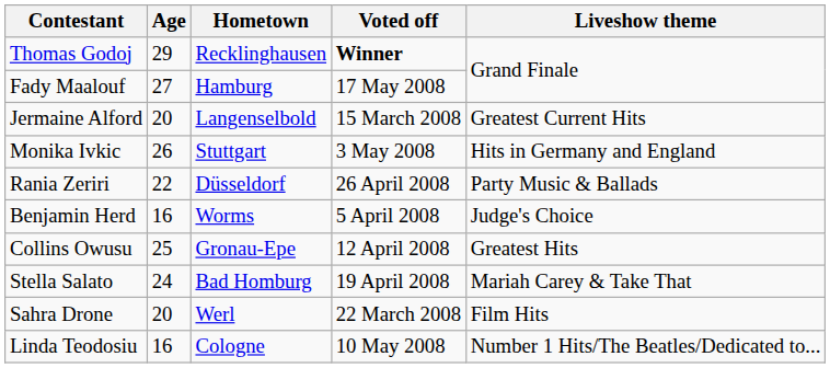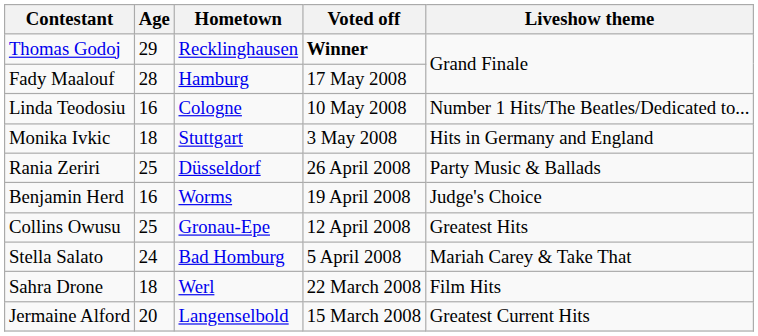Fady Maalouf | Age: 27 -> 28
rows swapped: Linda Teodosiu <-> Jermaine Alford
Monika Ivkic | Age: 26 -> 18
Rania Zeriri | Age: 22 -> 25
Benjamin Herd | Voted off: 5 April 2008 -> 19 April 2008
Stella Salato | Voted off: 19 April 2008 -> 5 April 2008
Sahra Drone | Age: 20 -> 18
